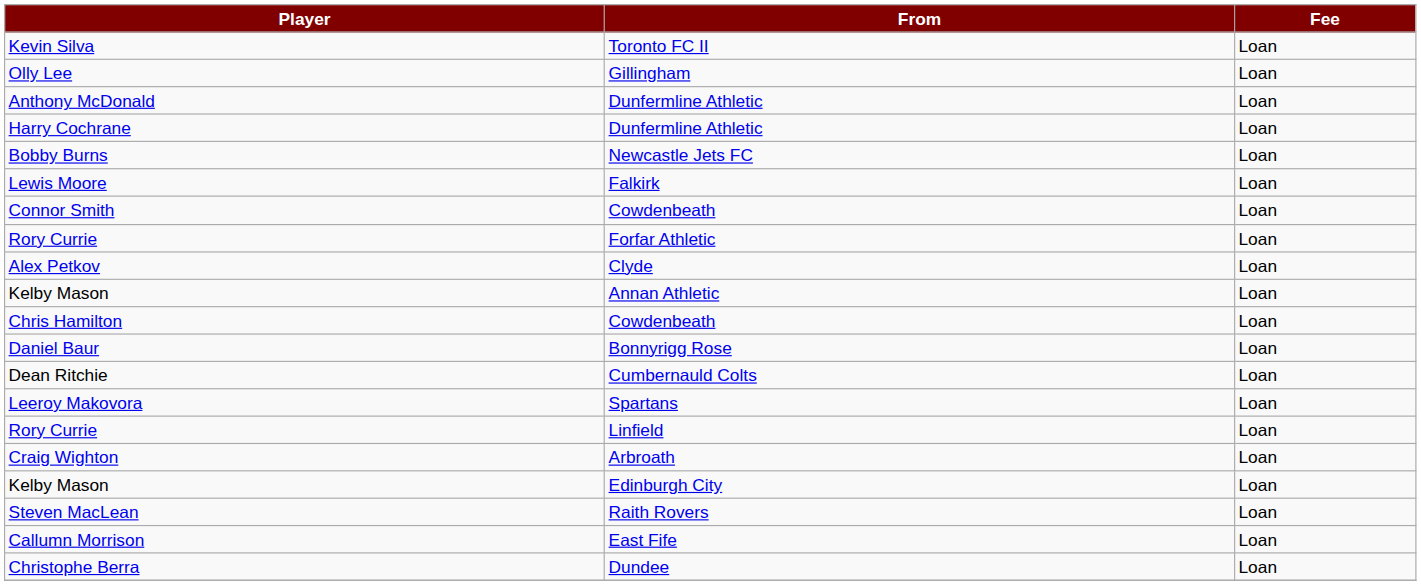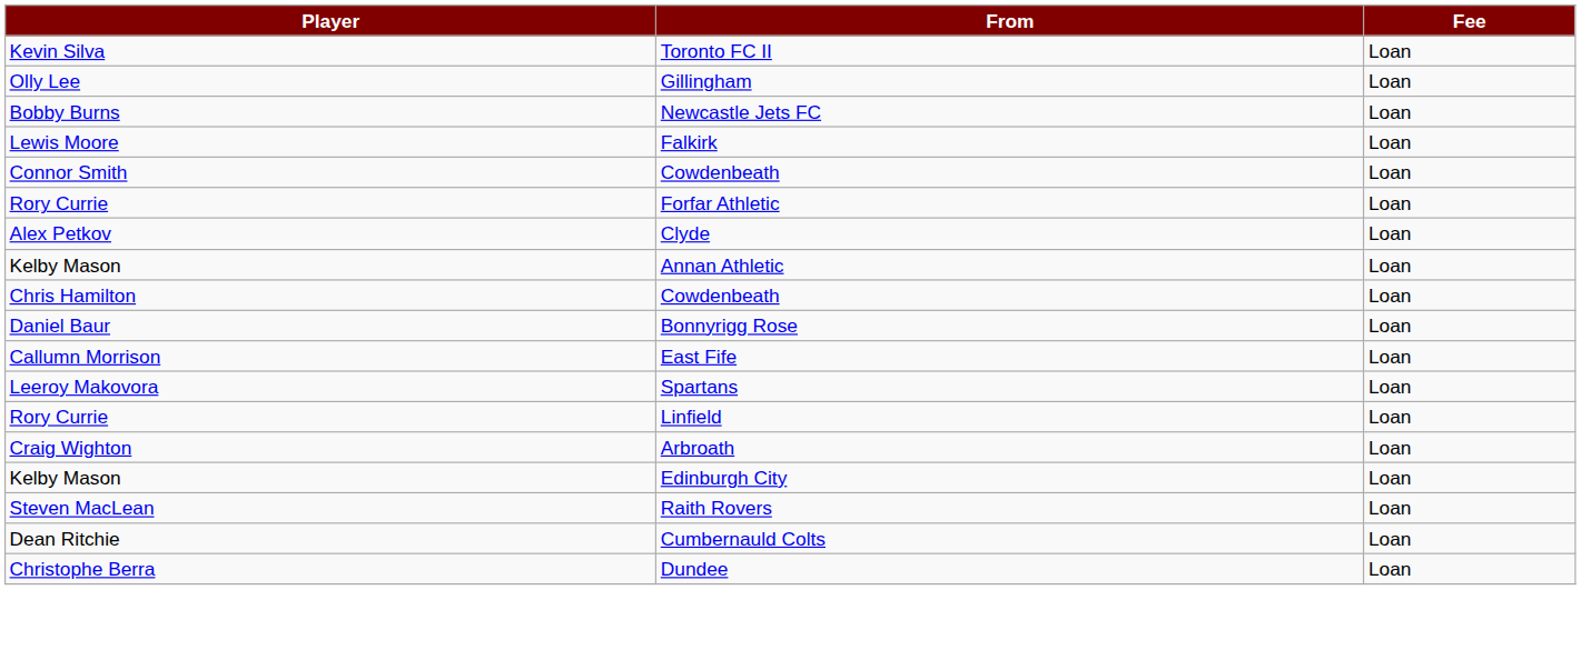- row: Anthony McDonald | Dunfermline Athletic | Loan
- row: Harry Cochrane | Dunfermline Athletic | Loan
rows swapped: Dean Ritchie <-> Callumn Morrison
